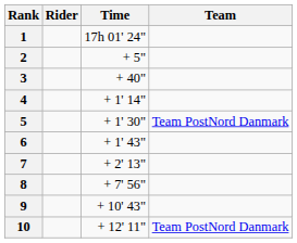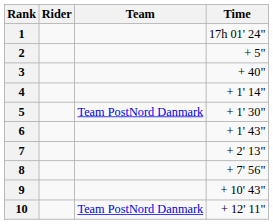columns swapped: Team <-> Time
